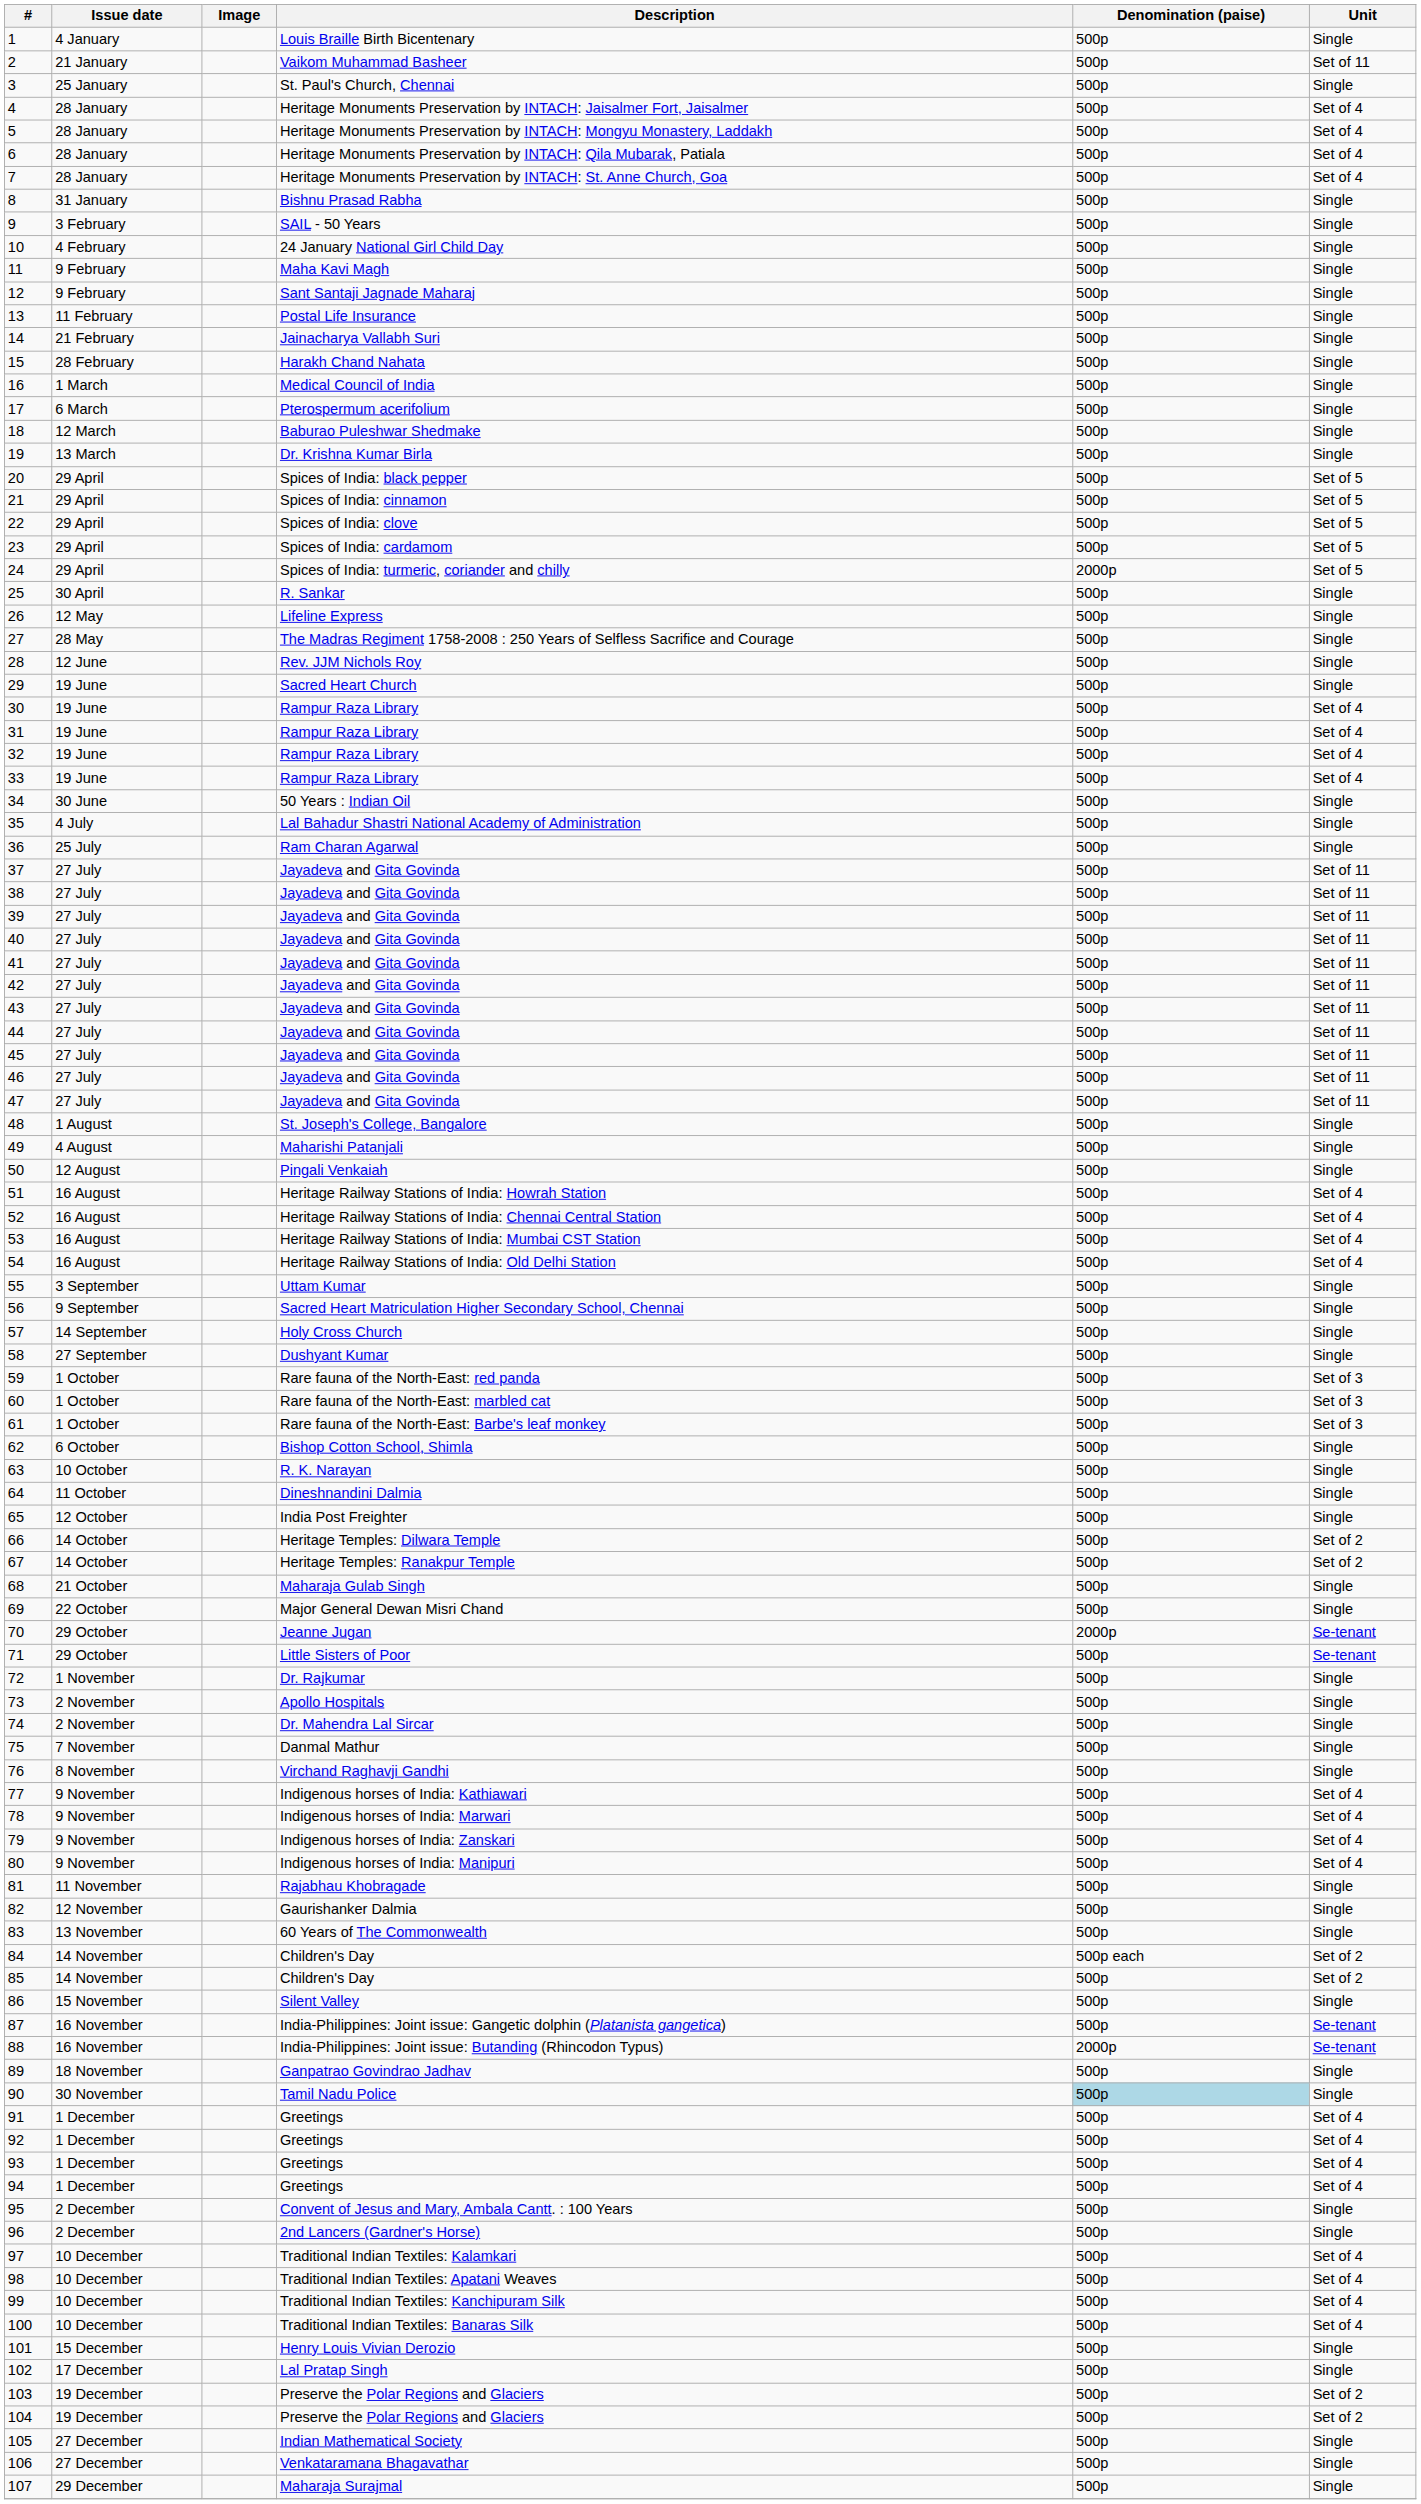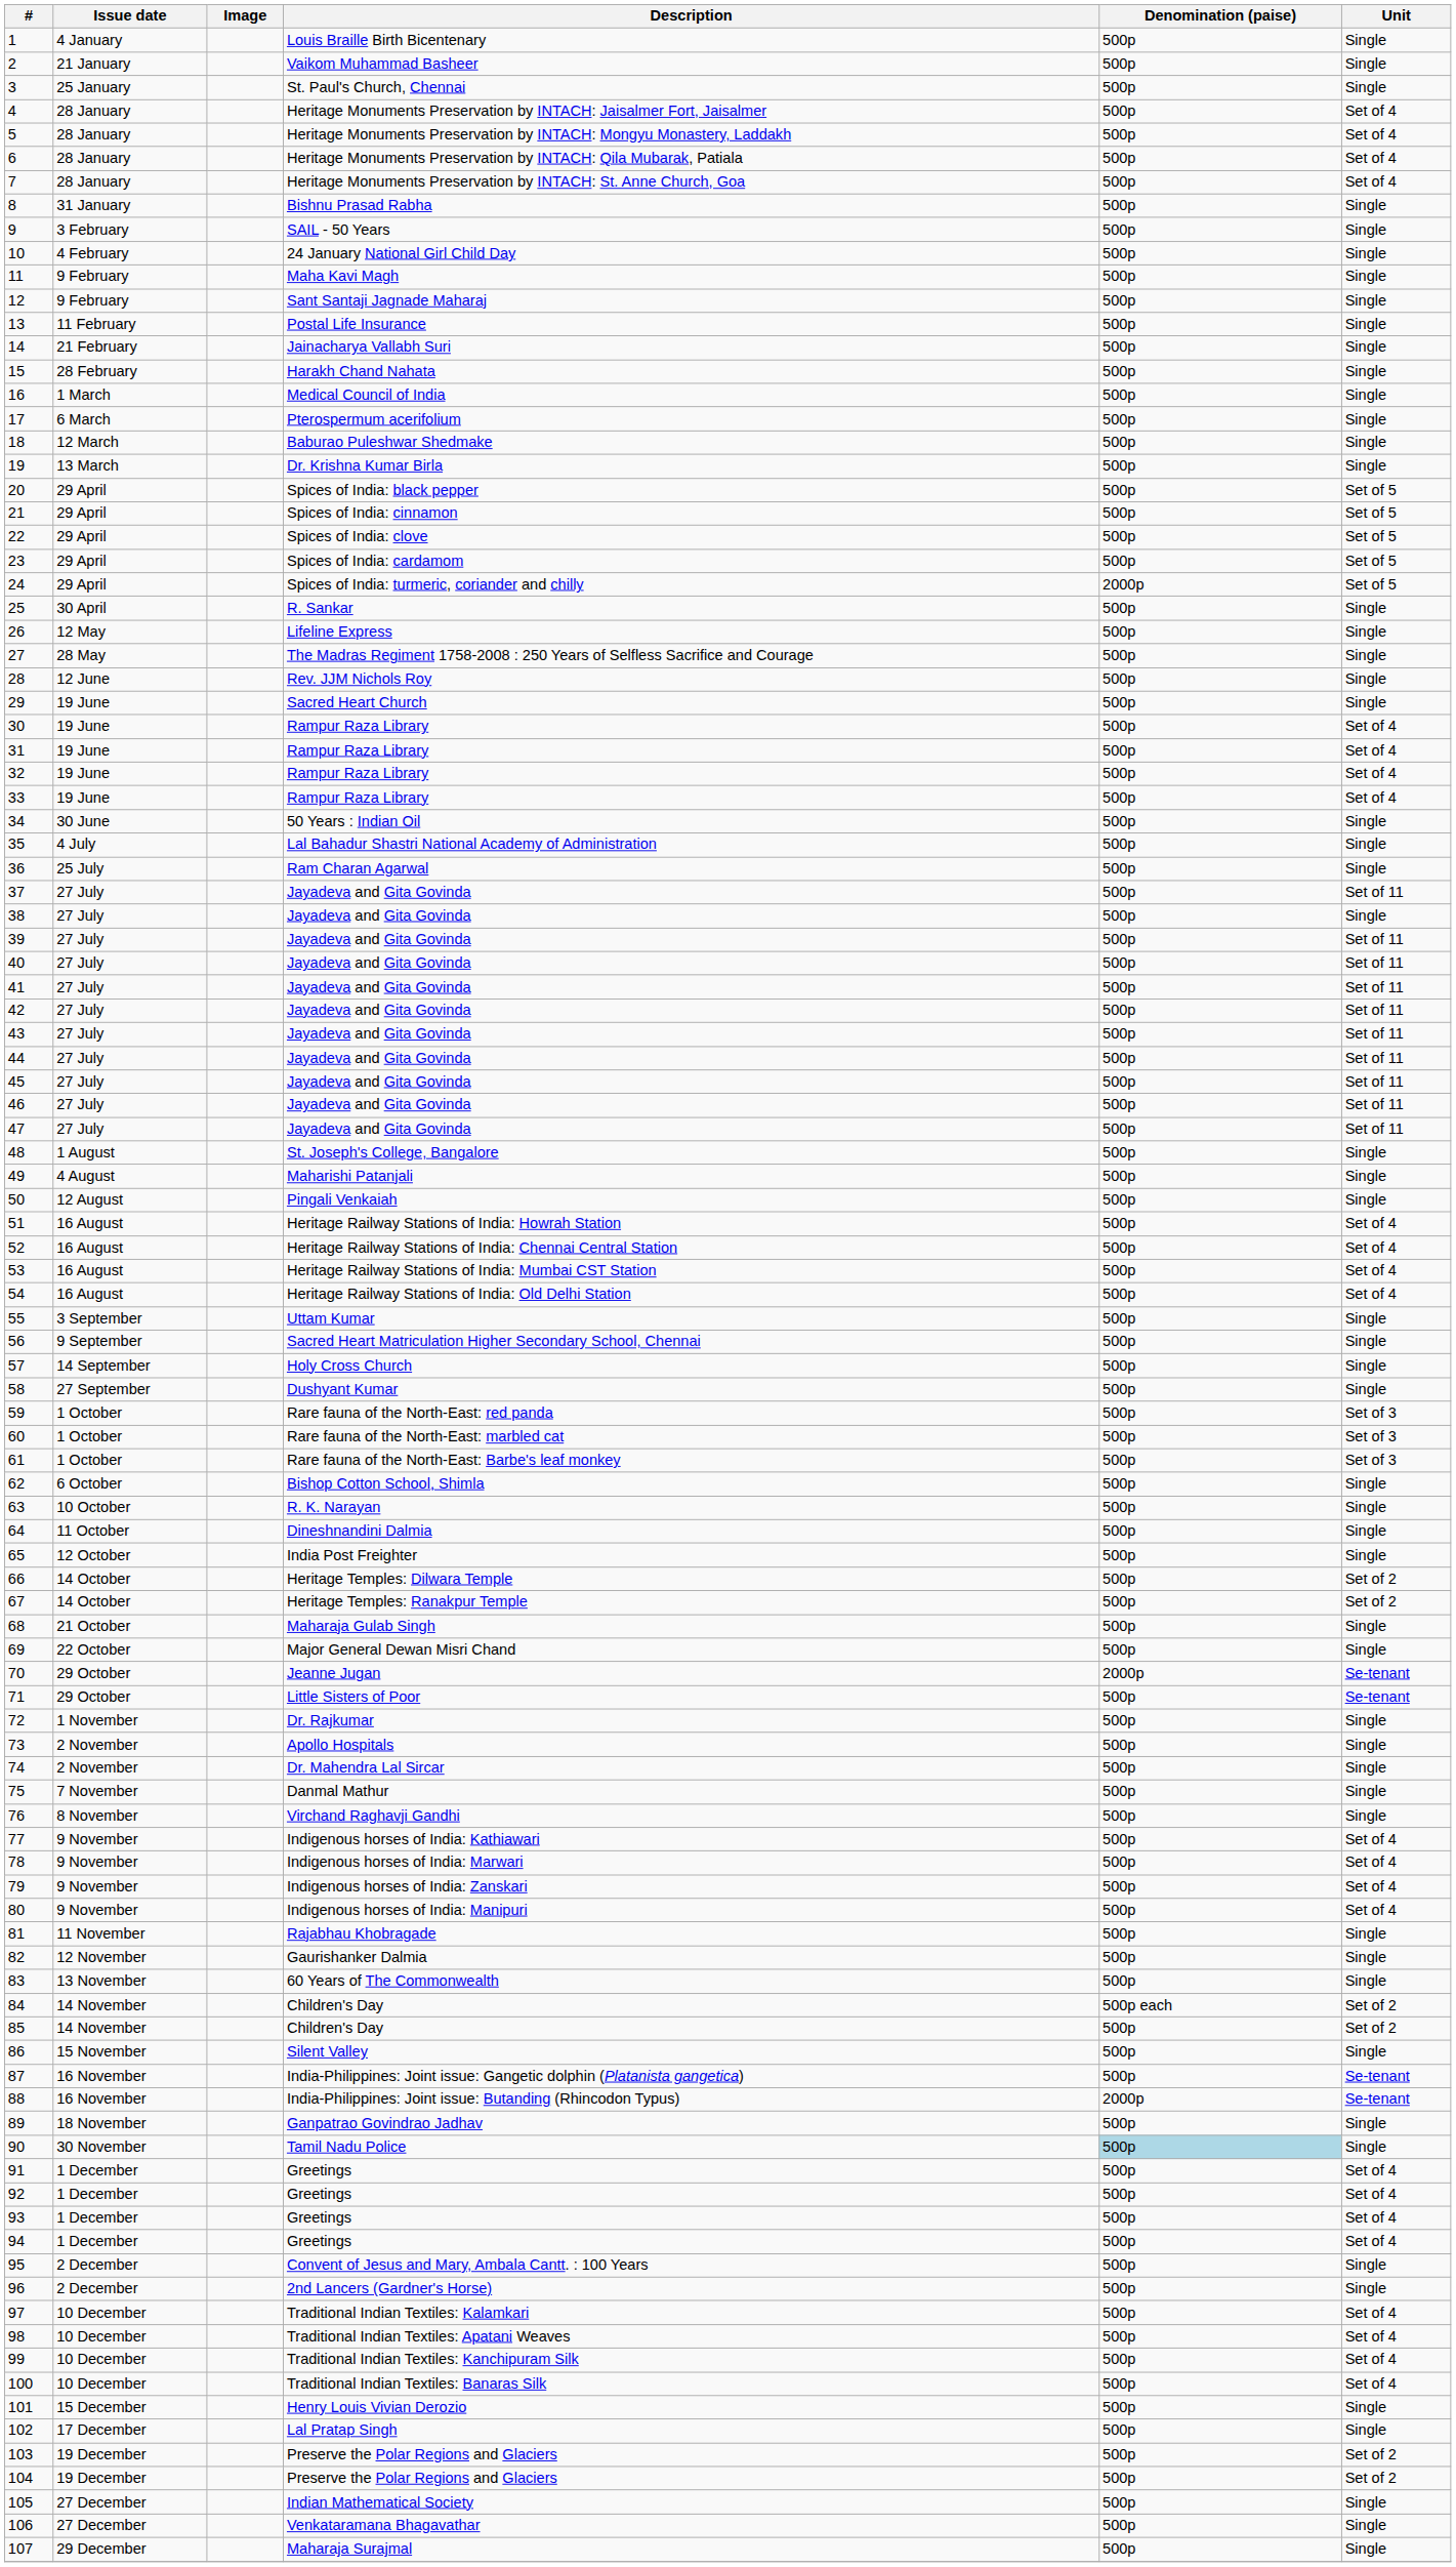2 | Unit: Set of 11 -> Single
38 | Unit: Set of 11 -> Single
